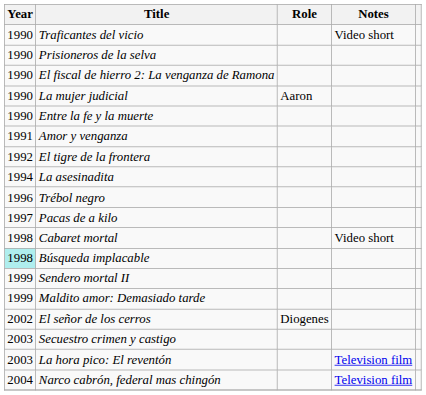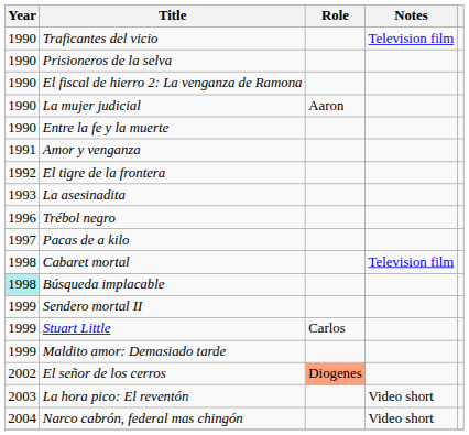Traficantes del vicio | Notes: Video short -> Television film
La asesinadita | Year: 1994 -> 1993
Cabaret mortal | Notes: Video short -> Television film
+ row: 1999 | Stuart Little | Carlos
El señor de los cerros | Role: no background -> lightsalmon background
- row: 2003 | Secuestro crimen y castigo
La hora pico: El reventón | Notes: Television film -> Video short
Narco cabrón, federal mas chingón | Notes: Television film -> Video short
